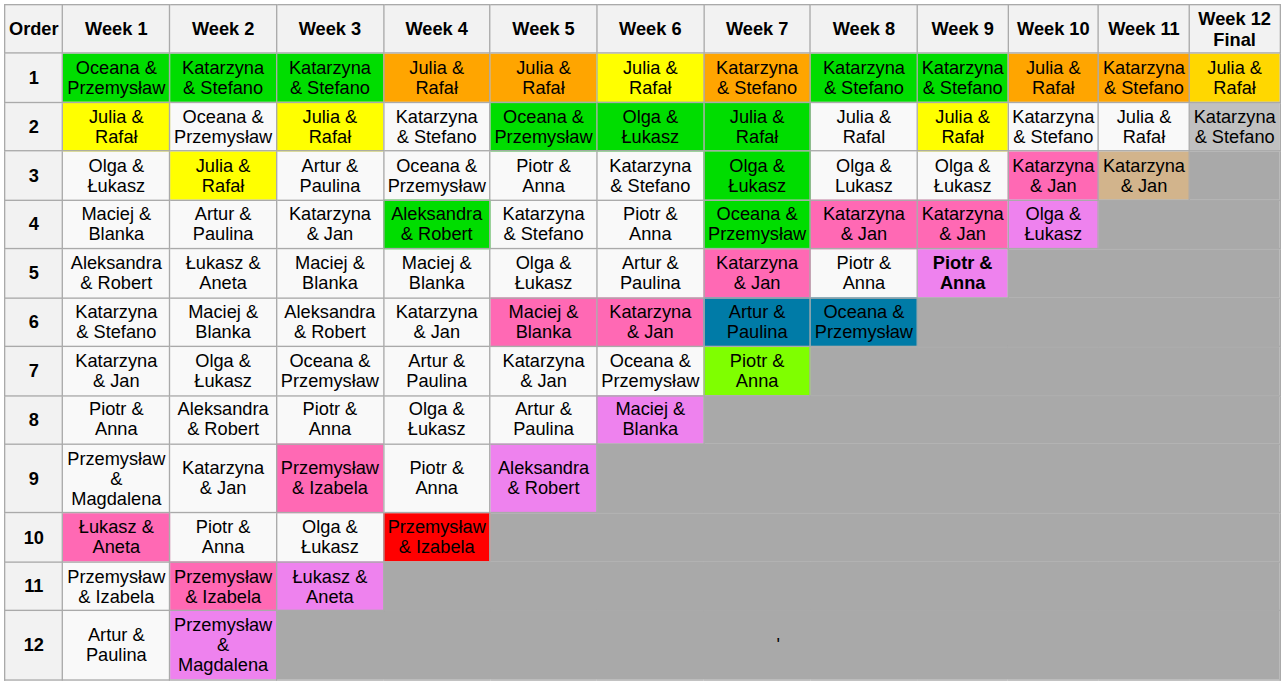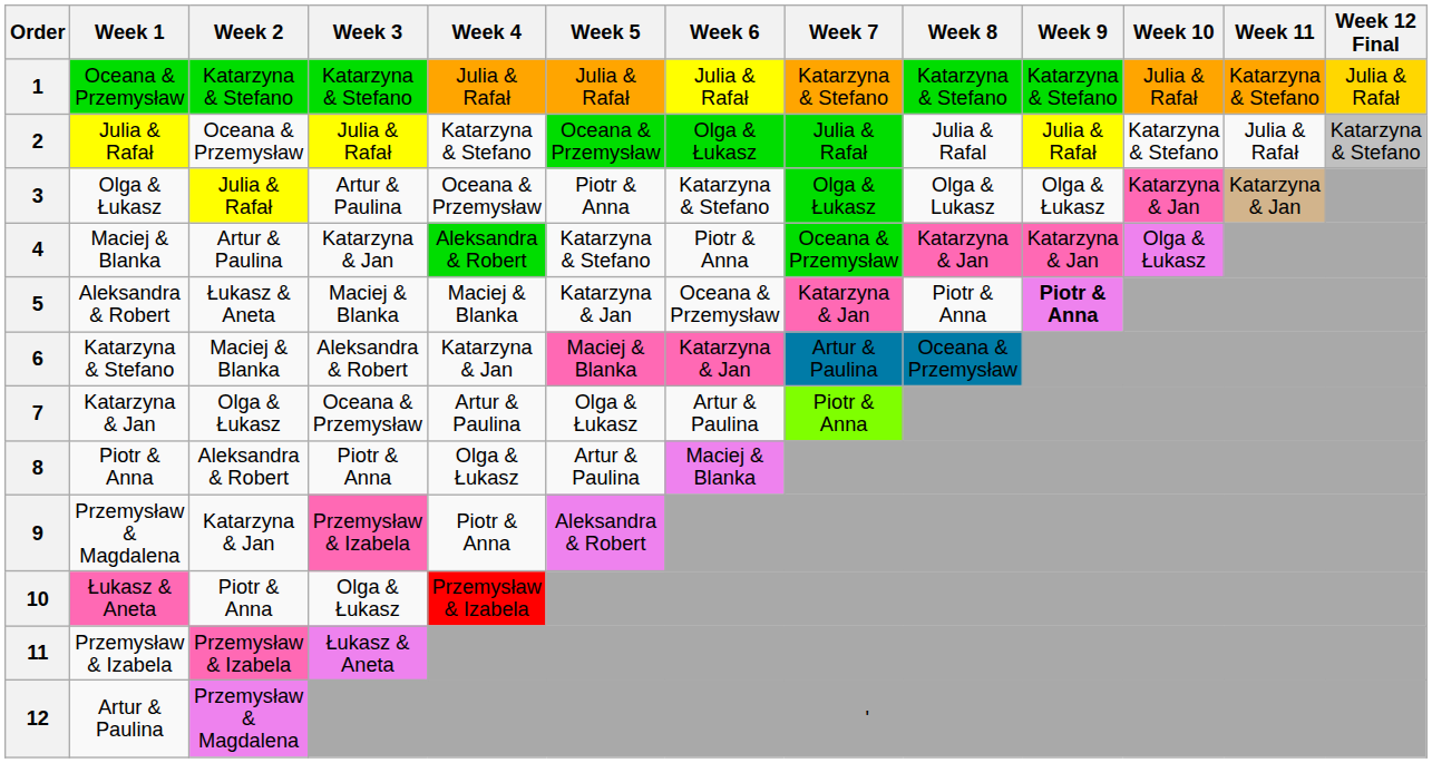5 | Week 5: Olga & Łukasz -> Katarzyna & Jan
5 | Week 6: Artur & Paulina -> Oceana & Przemysław
7 | Week 5: Katarzyna & Jan -> Olga & Łukasz
7 | Week 6: Oceana & Przemysław -> Artur & Paulina
